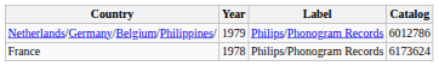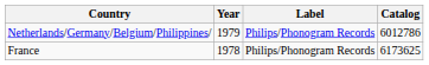France | Catalog: 6173624 -> 6173625
